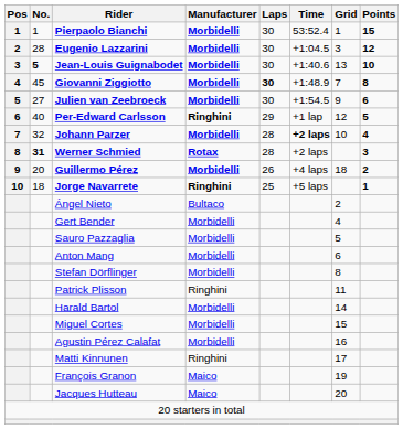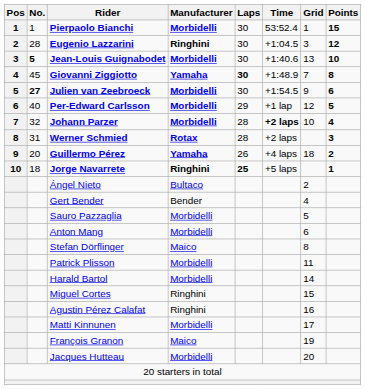Eugenio Lazzarini | Manufacturer: Morbidelli -> Ringhini
Giovanni Ziggiotto | Manufacturer: Morbidelli -> Yamaha
Julien van Zeebroeck | No.: normal -> bold
Per-Edward Carlsson | Manufacturer: Ringhini -> Morbidelli
Werner Schmied | No.: bold -> normal
Guillermo Pérez | Manufacturer: Morbidelli -> Yamaha
Jorge Navarrete | Laps: normal -> bold
Gert Bender | Manufacturer: Morbidelli -> Bender
Stefan Dörflinger | Manufacturer: Morbidelli -> Maico
Patrick Plisson | Manufacturer: Ringhini -> Morbidelli
Miguel Cortes | Manufacturer: Morbidelli -> Ringhini
Agustin Pérez Calafat | Manufacturer: Morbidelli -> Ringhini
Matti Kinnunen | Manufacturer: Ringhini -> Morbidelli
Jacques Hutteau | Manufacturer: Maico -> Morbidelli
